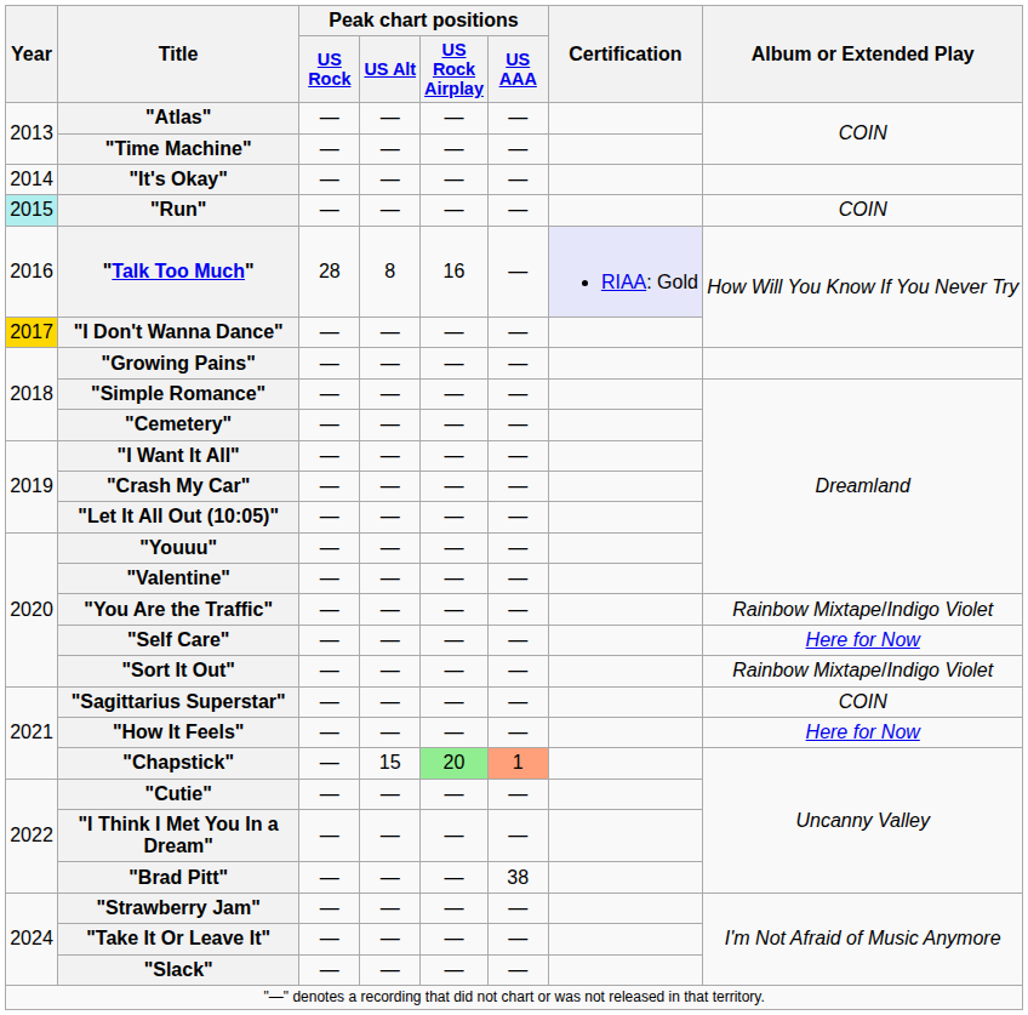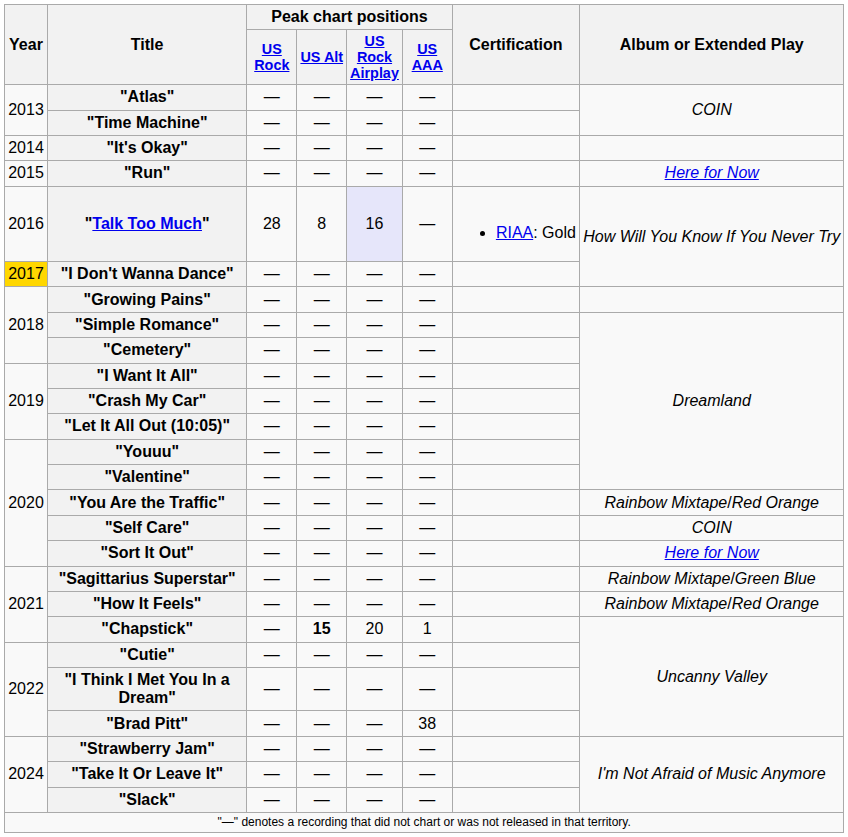"Run" | Year: paleturquoise background -> no background
"Run" | Album or Extended Play: COIN -> Here for Now
"Talk Too Much" | Peak chart positions / US Rock Airplay: no background -> lavender background
"Talk Too Much" | Certification: lavender background -> no background
"You Are the Traffic" | Album or Extended Play: Rainbow Mixtape/Indigo Violet -> Rainbow Mixtape/Red Orange
"Self Care" | Album or Extended Play: Here for Now -> COIN
"Sort It Out" | Album or Extended Play: Rainbow Mixtape/Indigo Violet -> Here for Now
"Sagittarius Superstar" | Album or Extended Play: COIN -> Rainbow Mixtape/Green Blue
"How It Feels" | Album or Extended Play: Here for Now -> Rainbow Mixtape/Red Orange
"Chapstick" | Peak chart positions / US Alt: normal -> bold
"Chapstick" | Peak chart positions / US Rock Airplay: lightgreen background -> no background
"Chapstick" | Peak chart positions / US AAA: lightsalmon background -> no background
